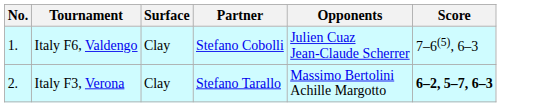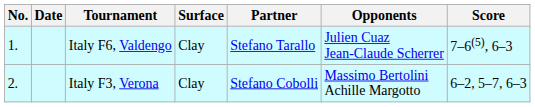+ column: Date
Italy F6, Valdengo | Partner: Stefano Cobolli -> Stefano Tarallo
Italy F3, Verona | Partner: Stefano Tarallo -> Stefano Cobolli
Italy F3, Verona | Score: bold -> normal
